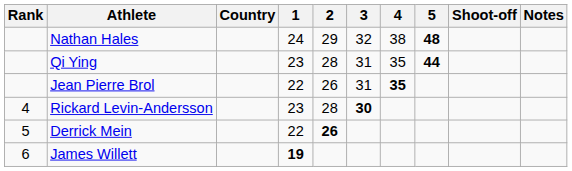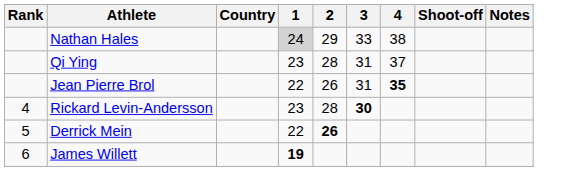- column: 5 | 48 | 44
Nathan Hales | 1: no background -> lightgrey background
Nathan Hales | 3: 32 -> 33
Qi Ying | 4: 35 -> 37
